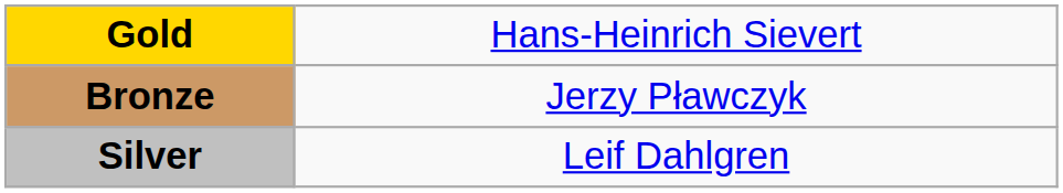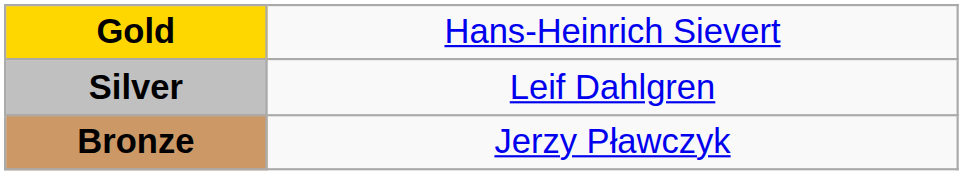rows swapped: Silver <-> Bronze
